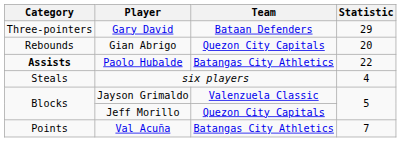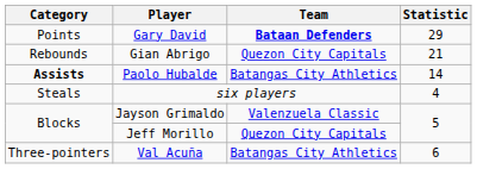Gary David | Category: Three-pointers -> Points
Gary David | Team: normal -> bold
Gian Abrigo | Statistic: 20 -> 21
Paolo Hubalde | Statistic: 22 -> 14
Val Acuña | Category: Points -> Three-pointers
Val Acuña | Statistic: 7 -> 6
